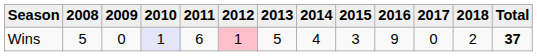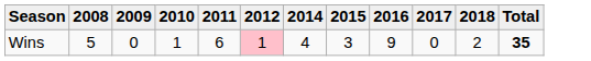- column: 2013 | 5
Wins | 2010: lavender background -> no background
Wins | Total: 37 -> 35
